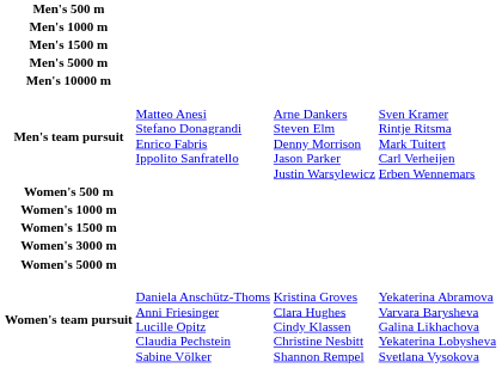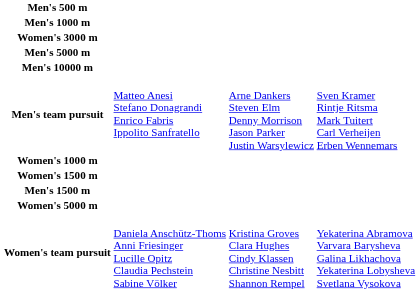rows swapped: Men's 1500 m <-> Women's 3000 m
- row: Women's 500 m
